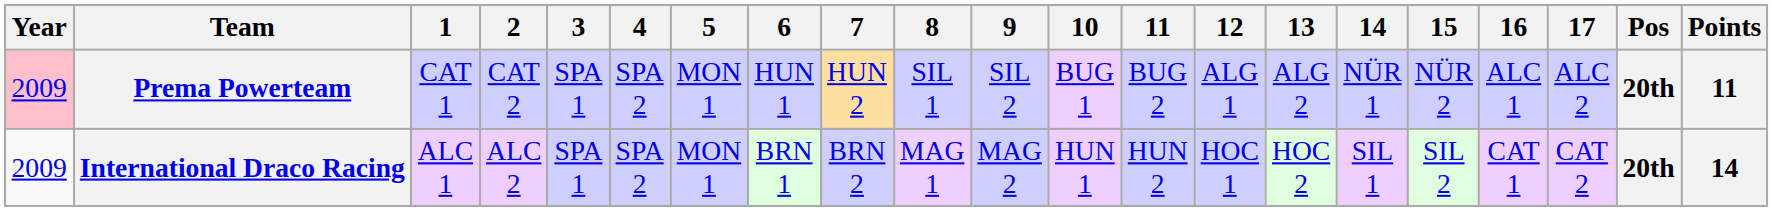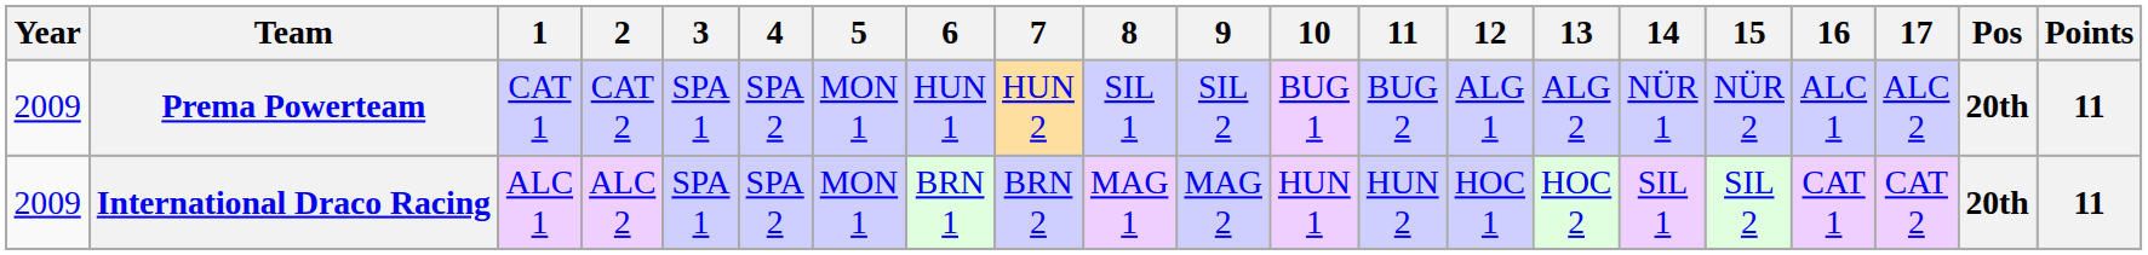Prema Powerteam | Year: pink background -> no background
International Draco Racing | Points: 14 -> 11
